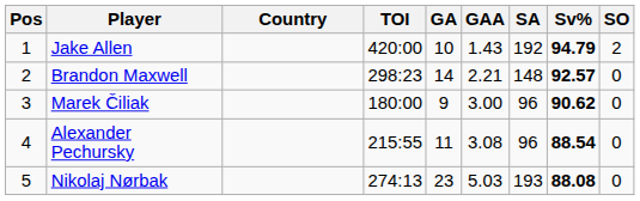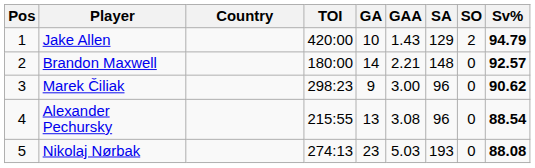columns swapped: Sv% <-> SO
Jake Allen | SA: 192 -> 129
Brandon Maxwell | TOI: 298:23 -> 180:00
Marek Čiliak | TOI: 180:00 -> 298:23
Alexander Pechursky | GA: 11 -> 13
